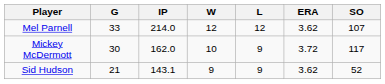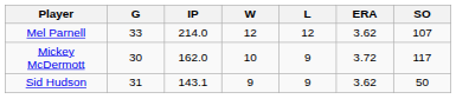Sid Hudson | G: 21 -> 31
Sid Hudson | SO: 52 -> 50
